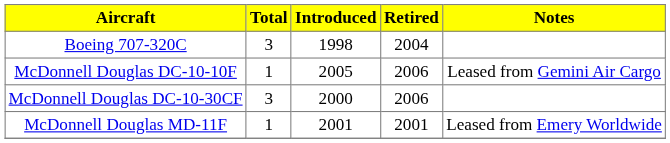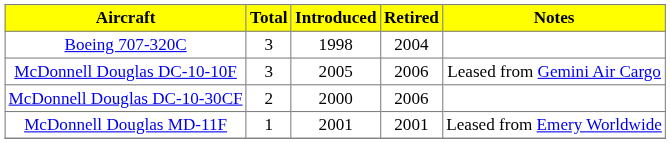McDonnell Douglas DC-10-10F | Total: 1 -> 3
McDonnell Douglas DC-10-30CF | Total: 3 -> 2
